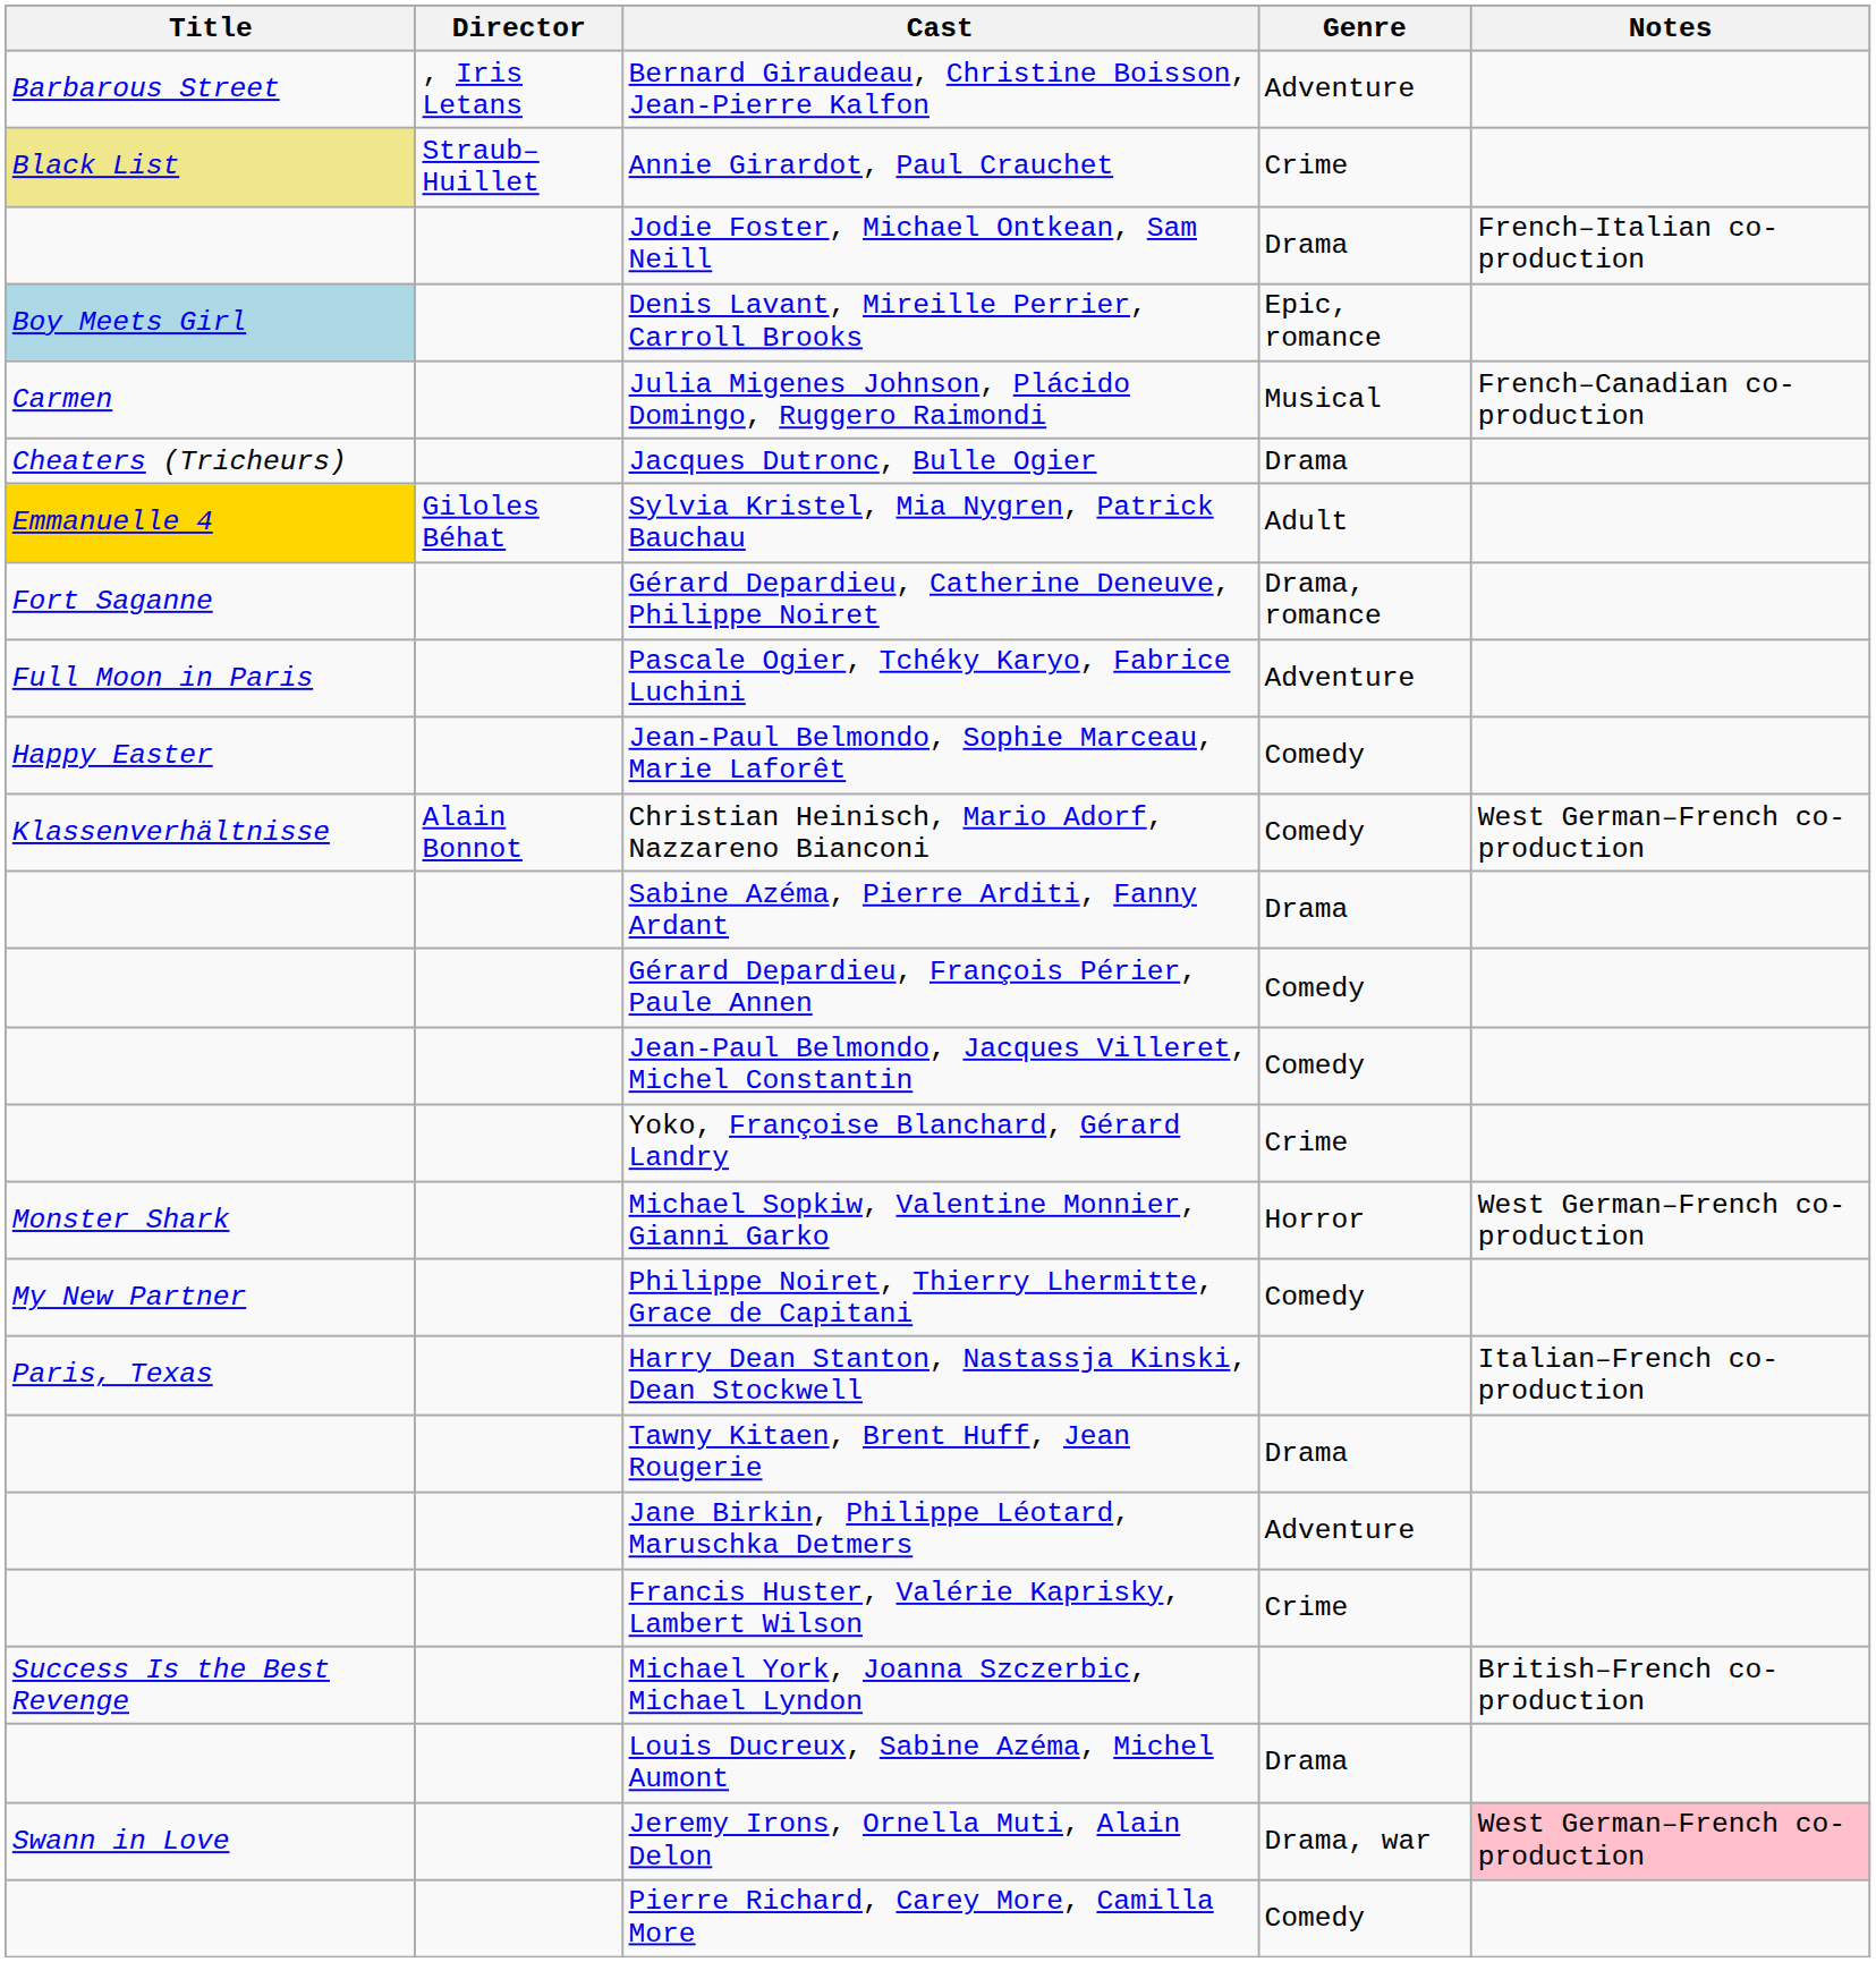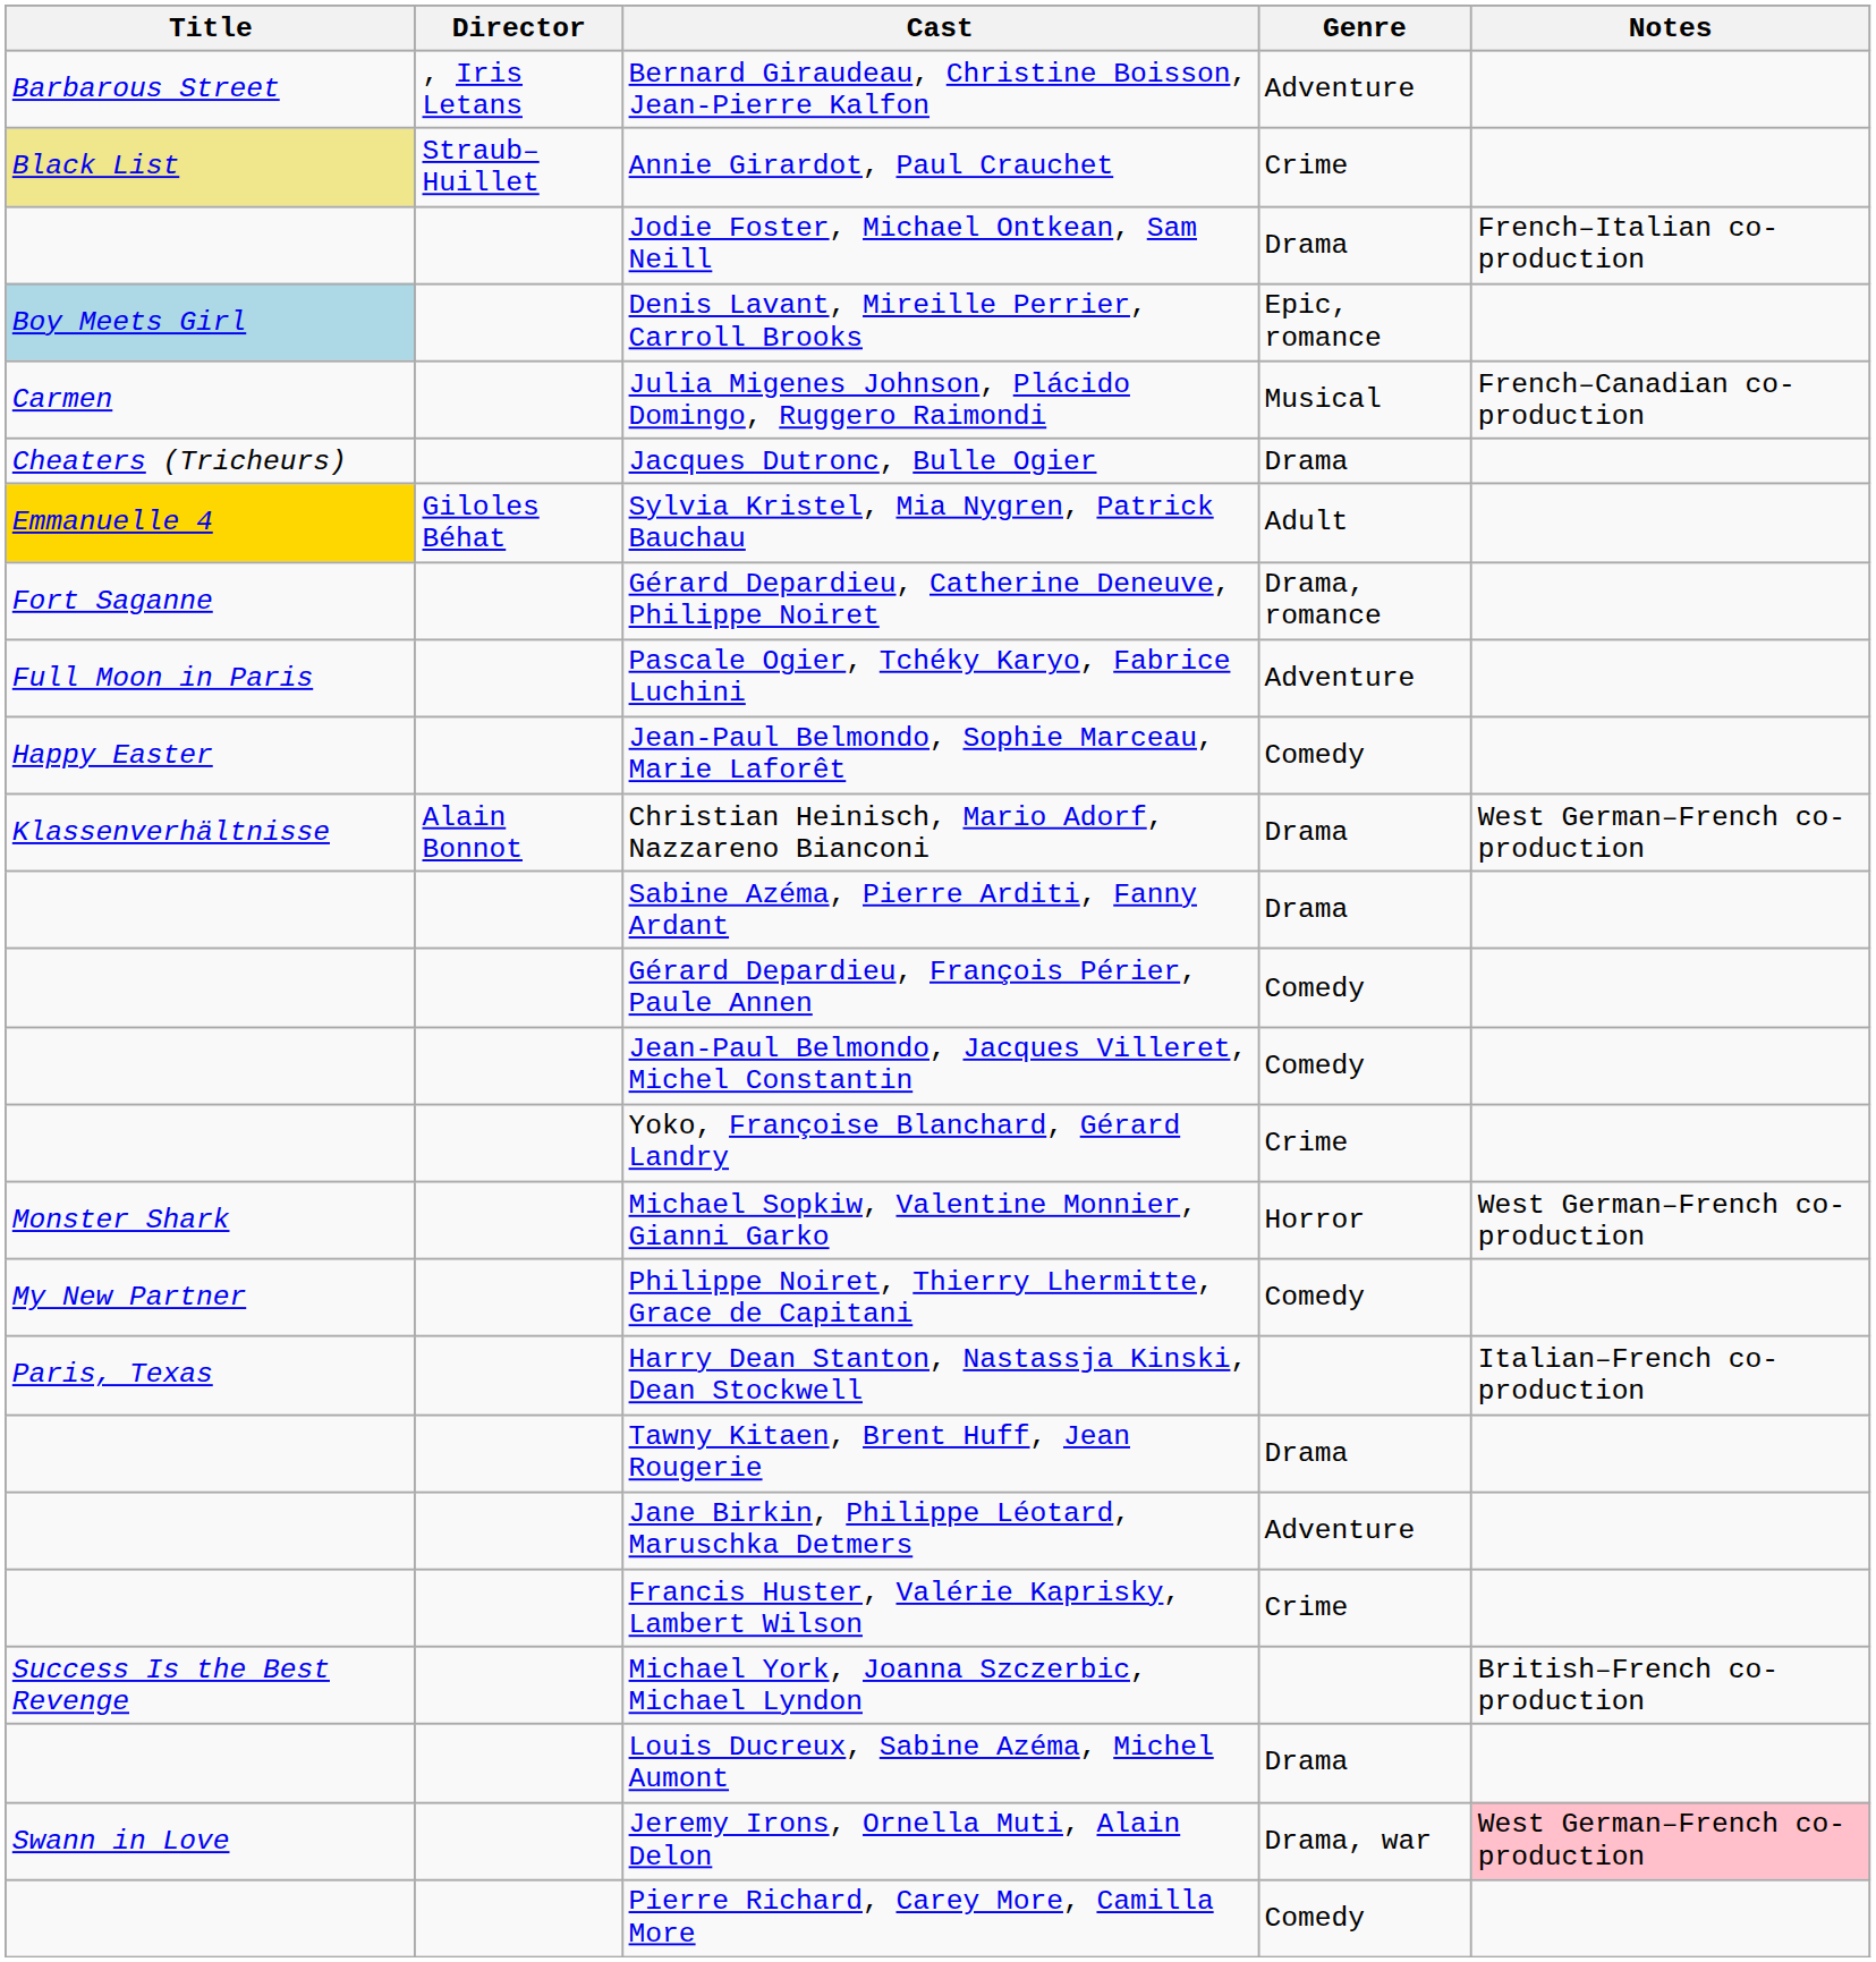Christian Heinisch, Mario Adorf, Nazzareno Bianconi | Genre: Comedy -> Drama
